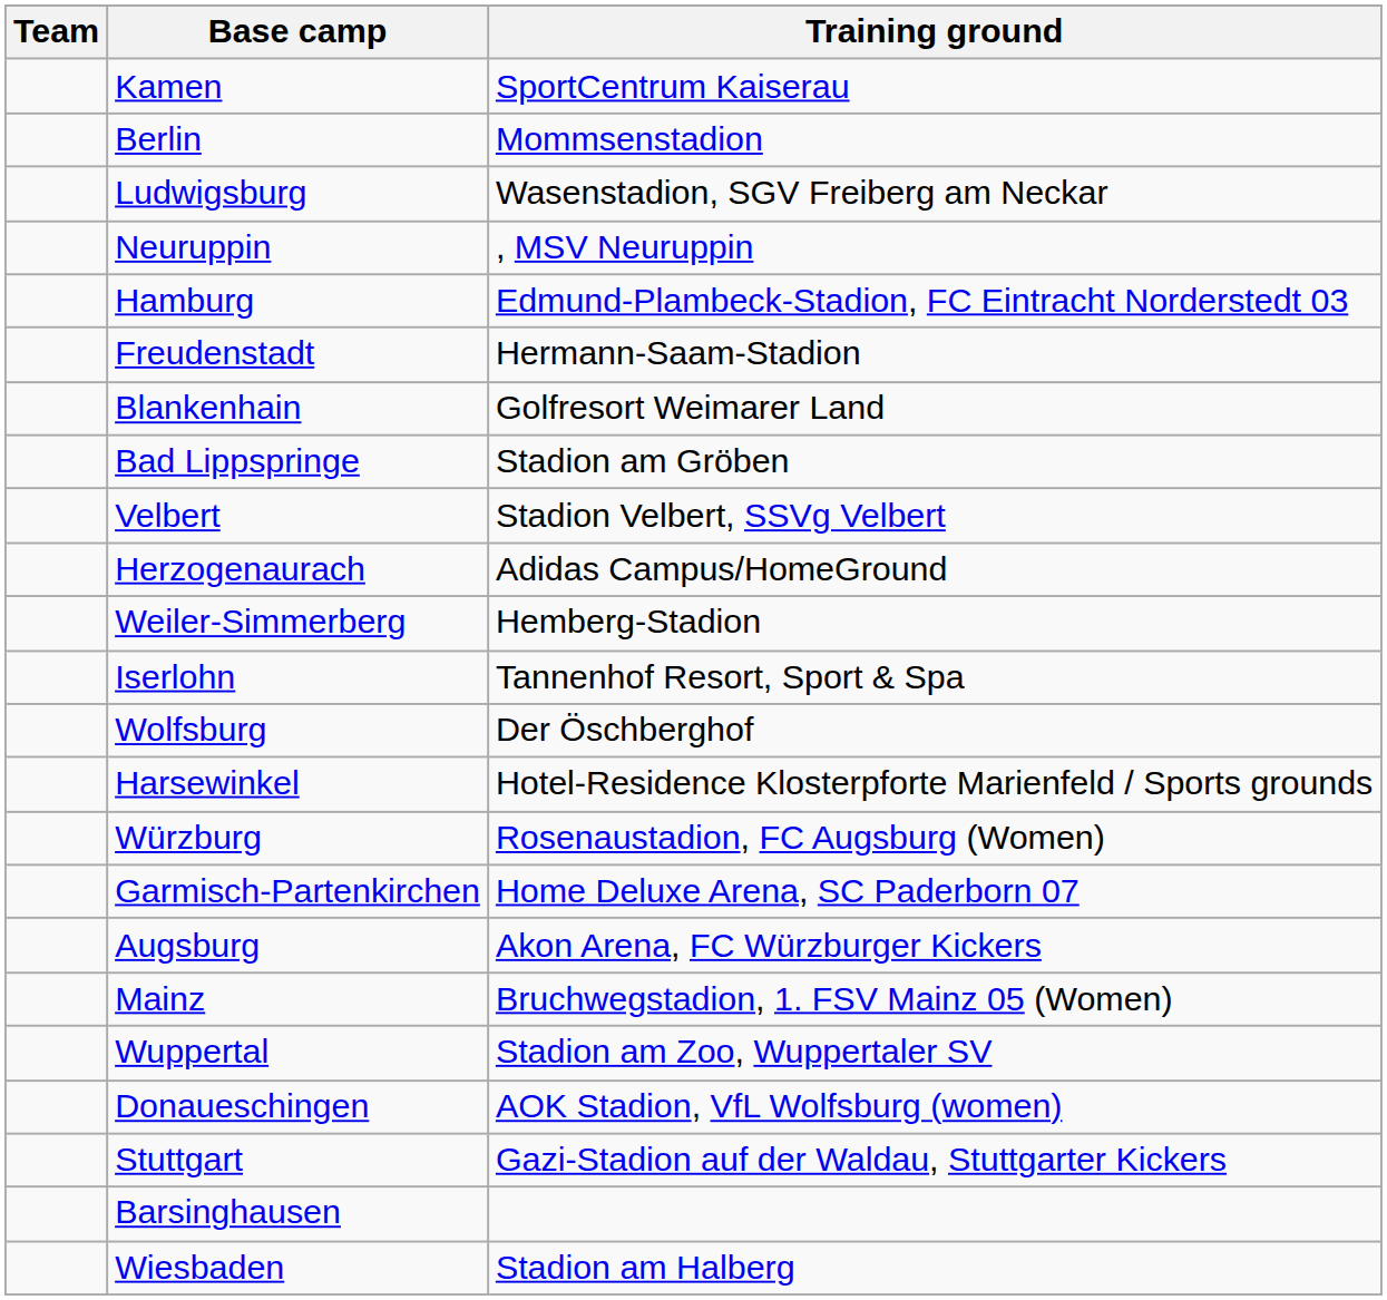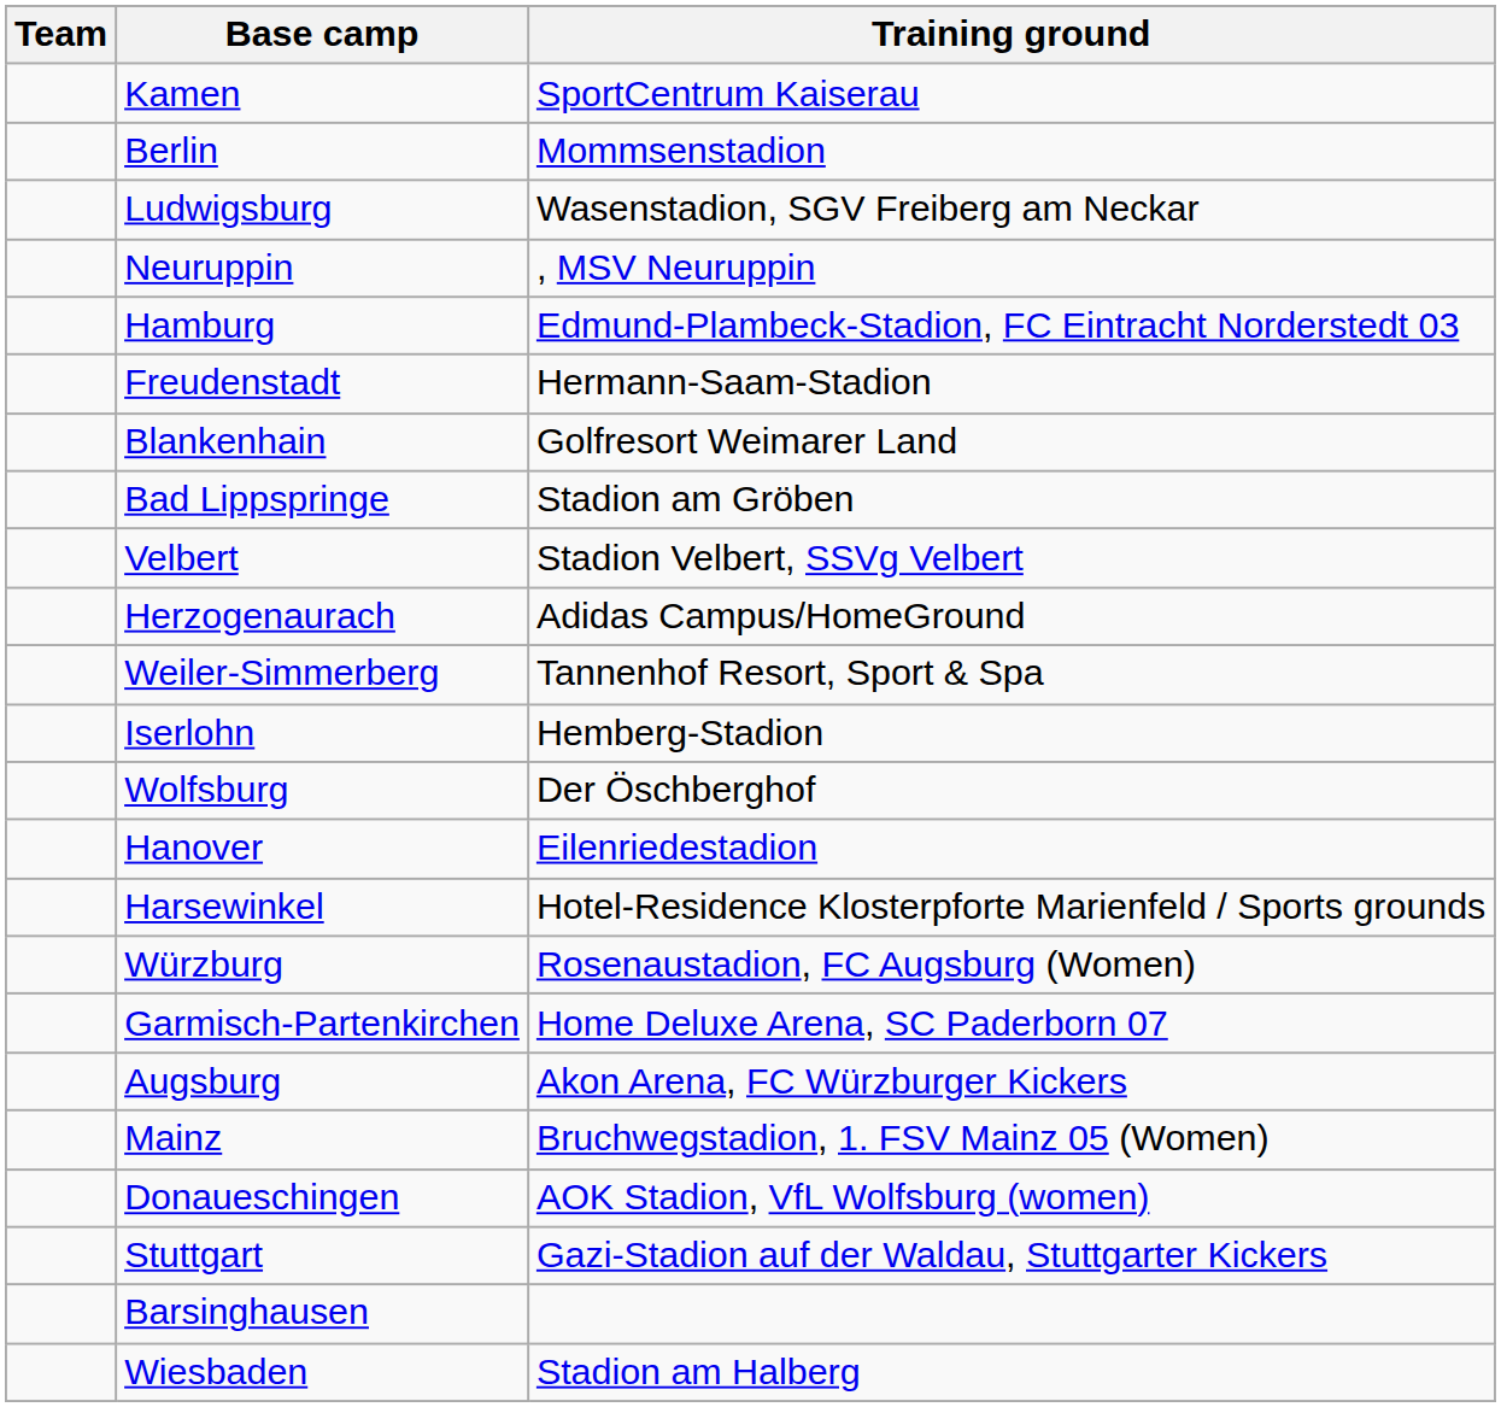Weiler-Simmerberg | Training ground: Hemberg-Stadion -> Tannenhof Resort, Sport & Spa
Iserlohn | Training ground: Tannenhof Resort, Sport & Spa -> Hemberg-Stadion
+ row: Hanover | Eilenriedestadion
- row: Wuppertal | Stadion am Zoo, Wuppertaler SV
